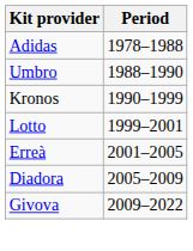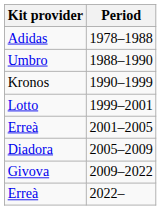+ row: Erreà | 2022–
